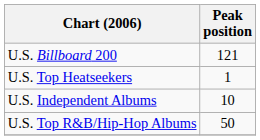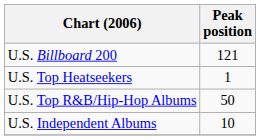rows swapped: U.S. Independent Albums <-> U.S. Top R&B/Hip-Hop Albums
